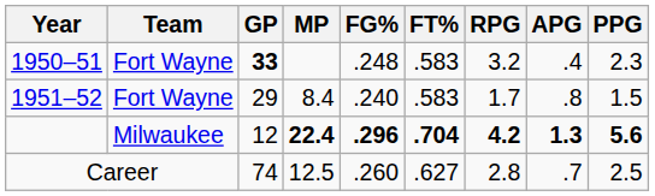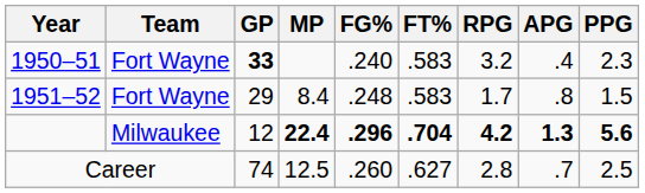1950–51 | FG%: .248 -> .240
1951–52 | FG%: .240 -> .248
